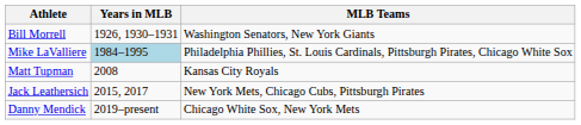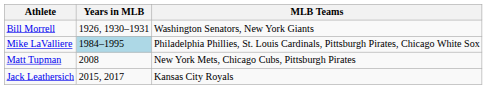Matt Tupman | MLB Teams: Kansas City Royals -> New York Mets, Chicago Cubs, Pittsburgh Pirates
Jack Leathersich | MLB Teams: New York Mets, Chicago Cubs, Pittsburgh Pirates -> Kansas City Royals
- row: Danny Mendick | 2019–present | Chicago White Sox, New York Mets
